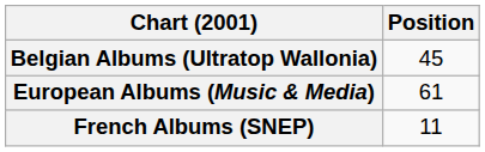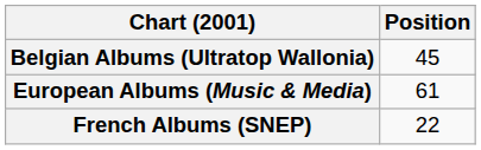French Albums (SNEP) | Position: 11 -> 22
